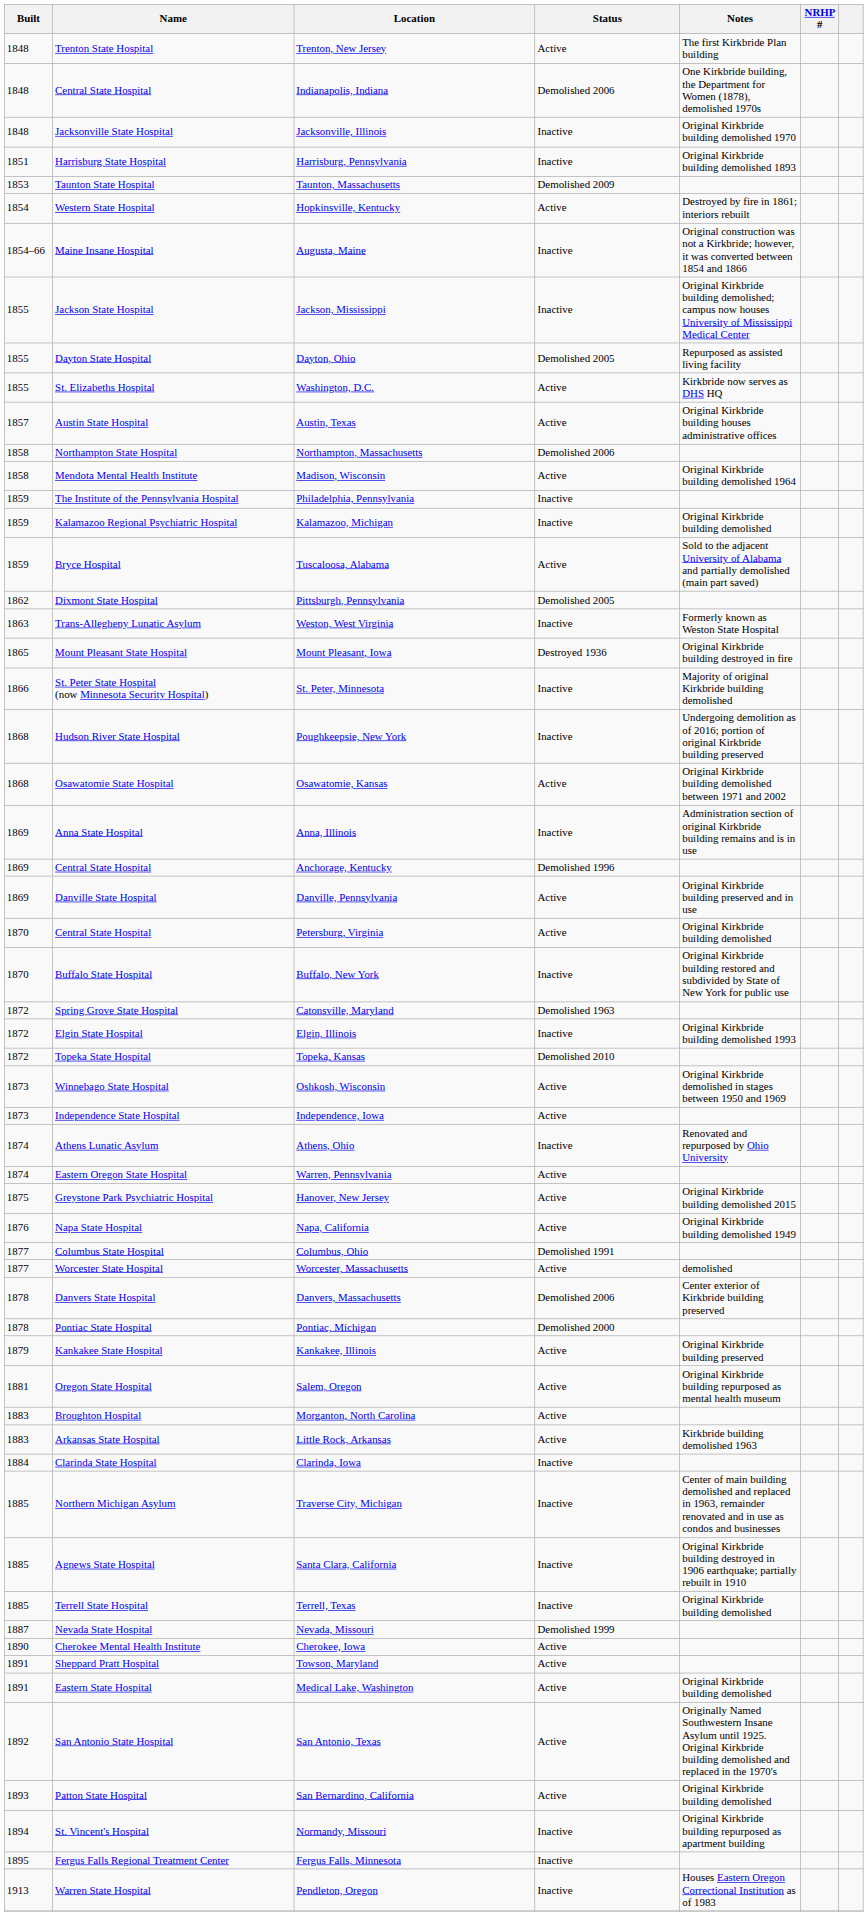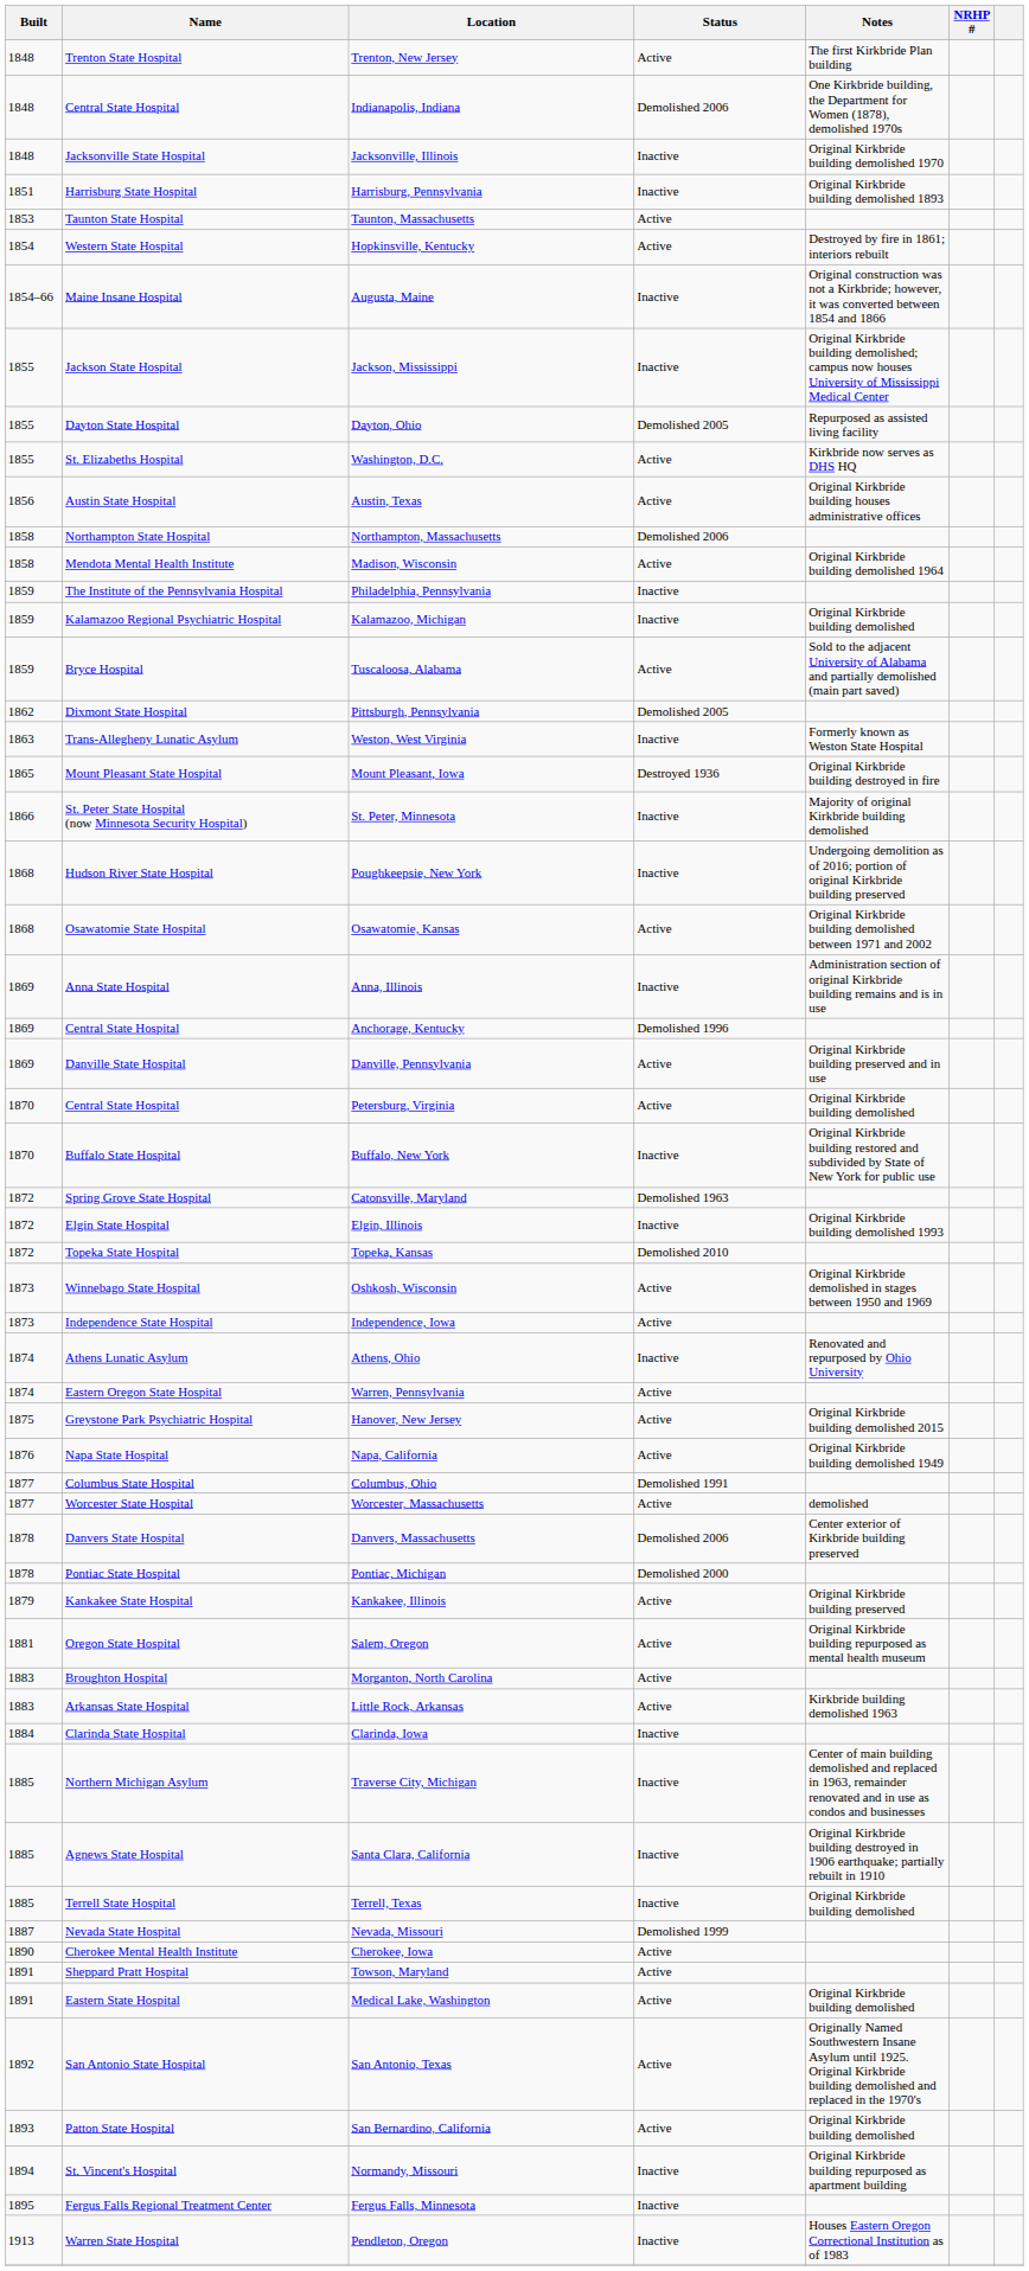Taunton, Massachusetts | Status: Demolished 2009 -> Active
Austin, Texas | Built: 1857 -> 1856
